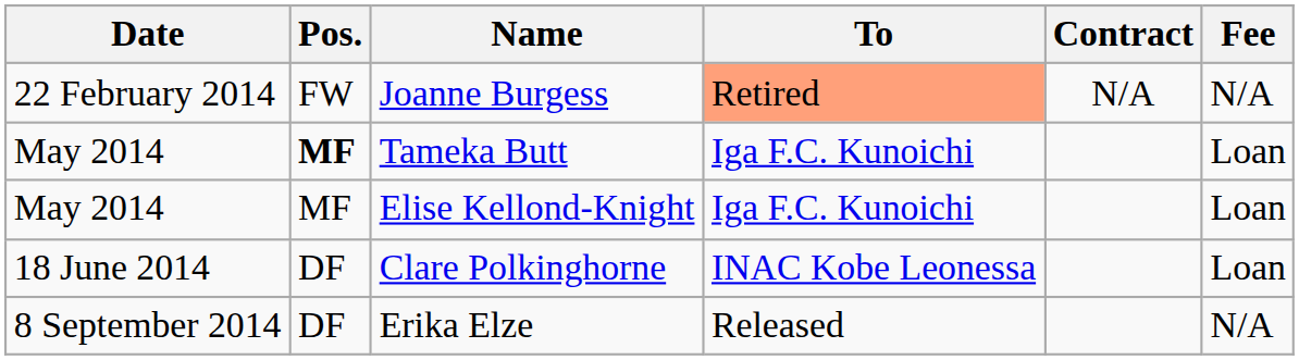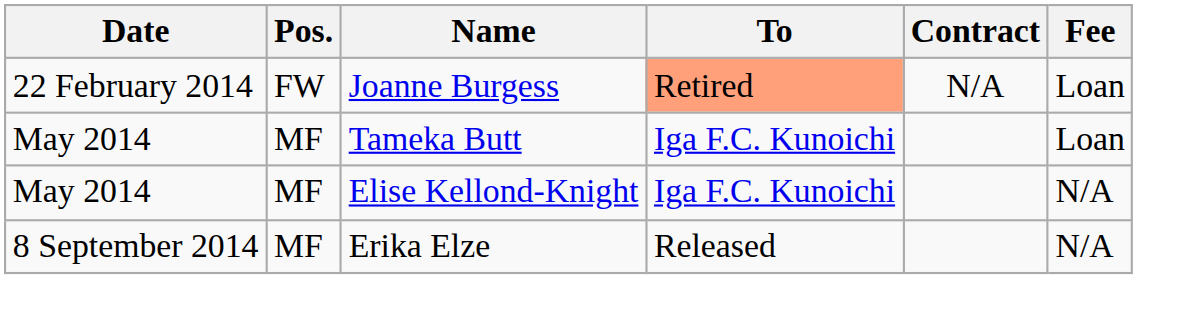Joanne Burgess | Fee: N/A -> Loan
Tameka Butt | Pos.: bold -> normal
Elise Kellond-Knight | Fee: Loan -> N/A
- row: 18 June 2014 | DF | Clare Polkinghorne | INAC Kobe Leonessa | Loan
Erika Elze | Pos.: DF -> MF
